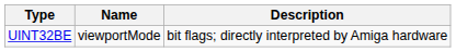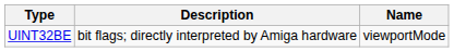columns swapped: Name <-> Description
